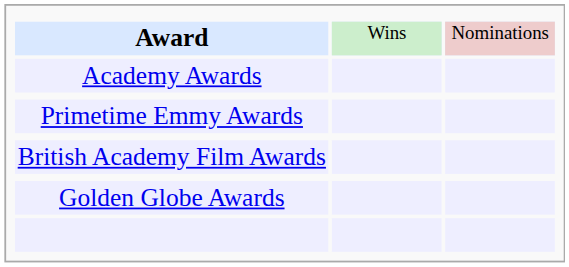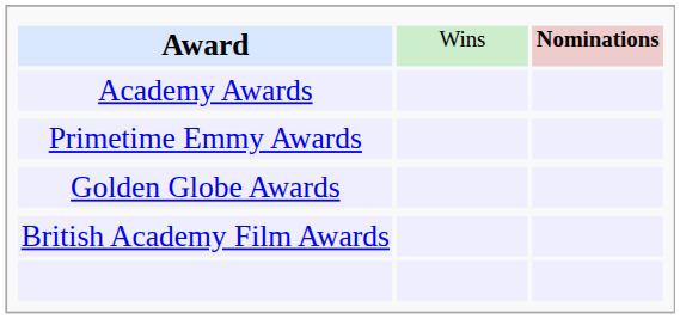Award | column 3: normal -> bold
rows swapped: Golden Globe Awards <-> British Academy Film Awards
